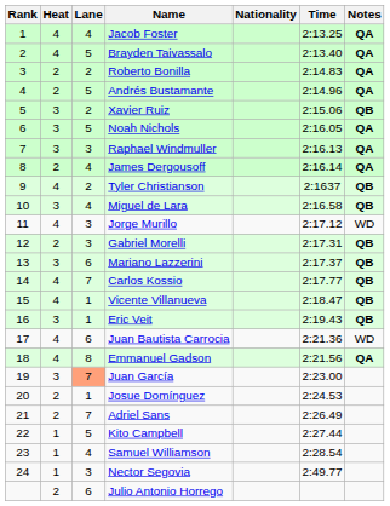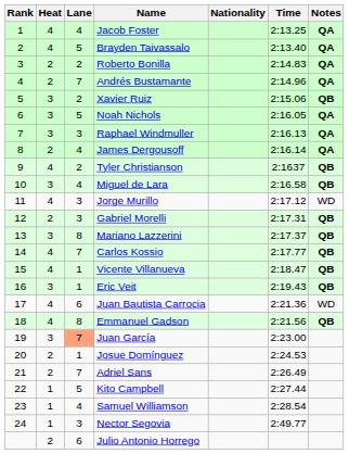Andrés Bustamante | Lane: 5 -> 7
Mariano Lazzerini | Lane: 6 -> 8
Emmanuel Gadson | Notes: QA -> QB
